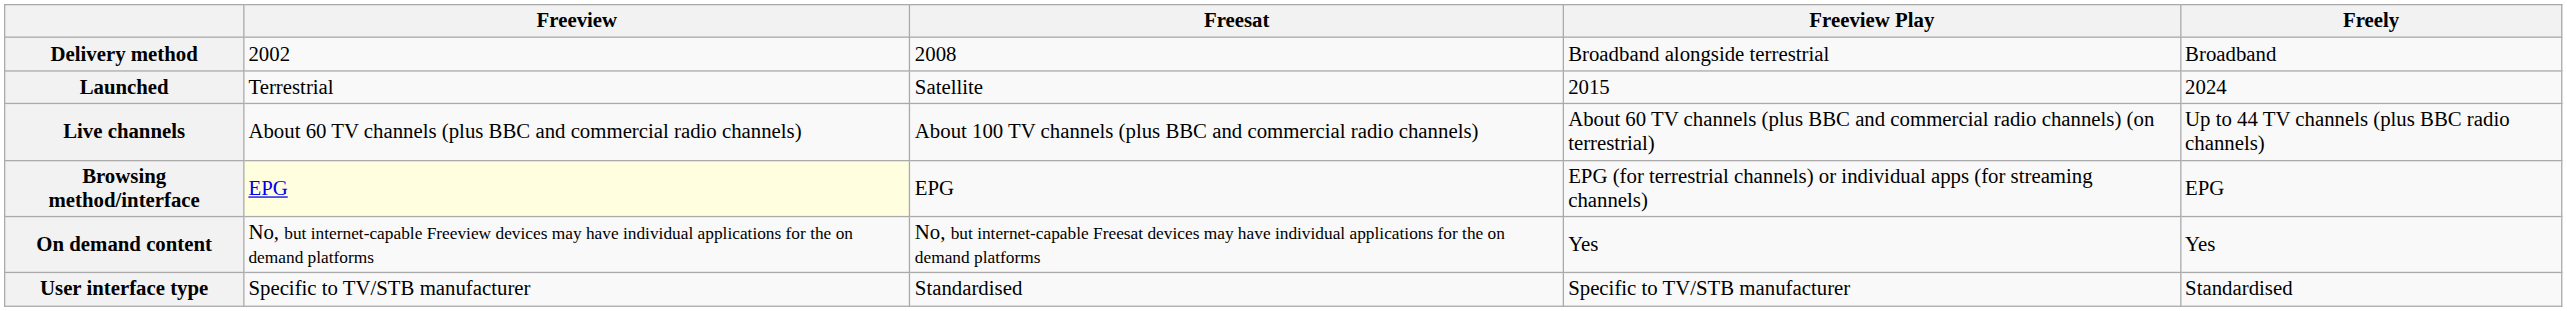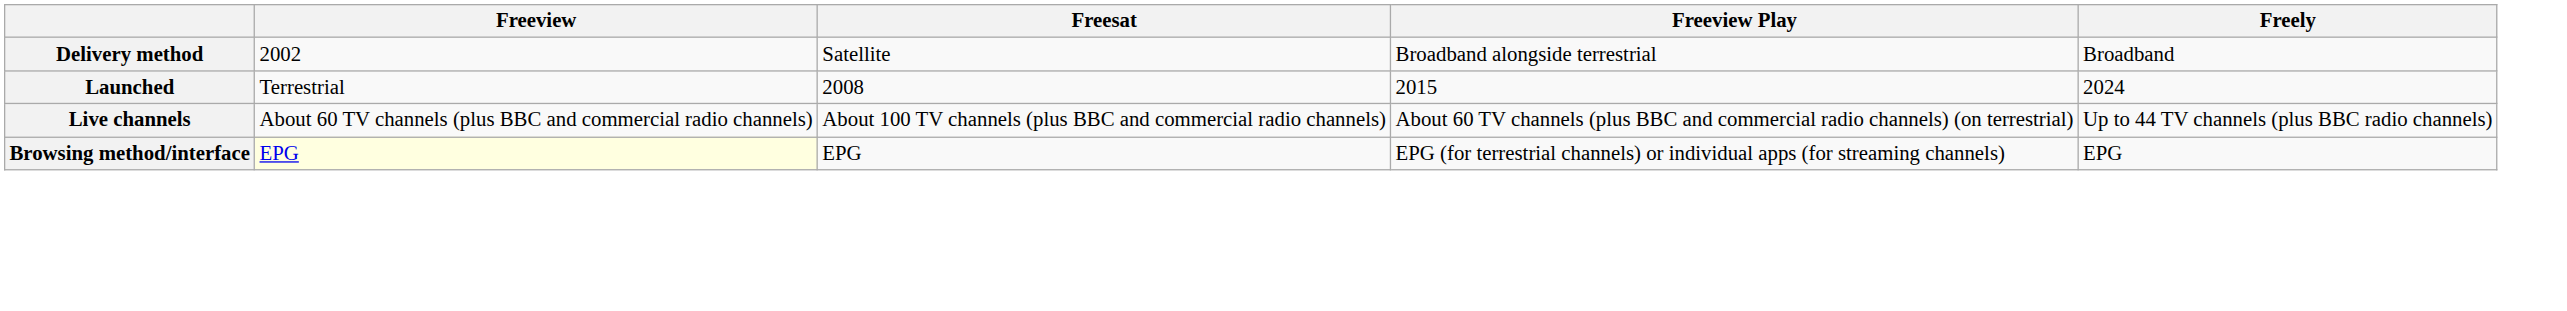Delivery method | Freesat: 2008 -> Satellite
Launched | Freesat: Satellite -> 2008
- row: On demand content | No, but internet-capable Freeview devices may have individual applications for the on demand platforms | No, but internet-capable Freesat devices may have individual applications for the on demand platforms | Yes | Yes
- row: User interface type | Specific to TV/STB manufacturer | Standardised | Specific to TV/STB manufacturer | Standardised
